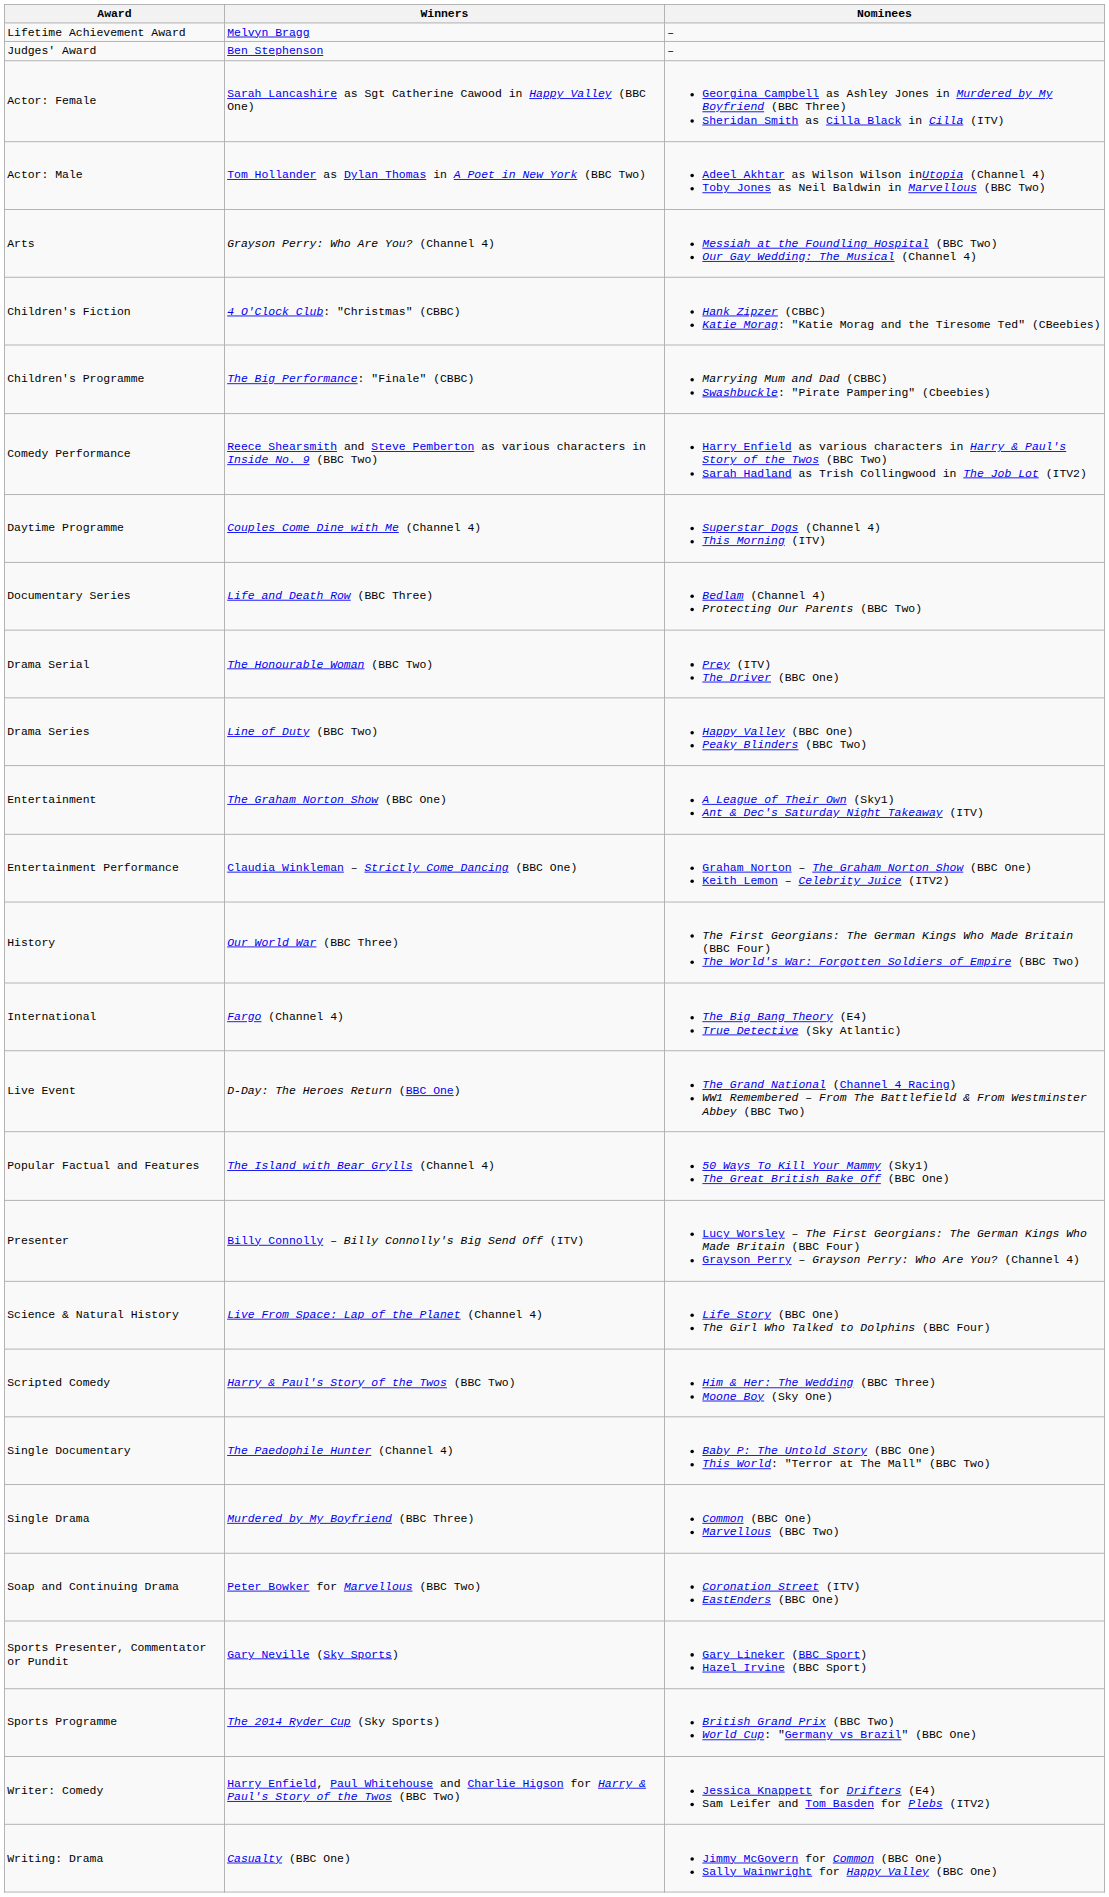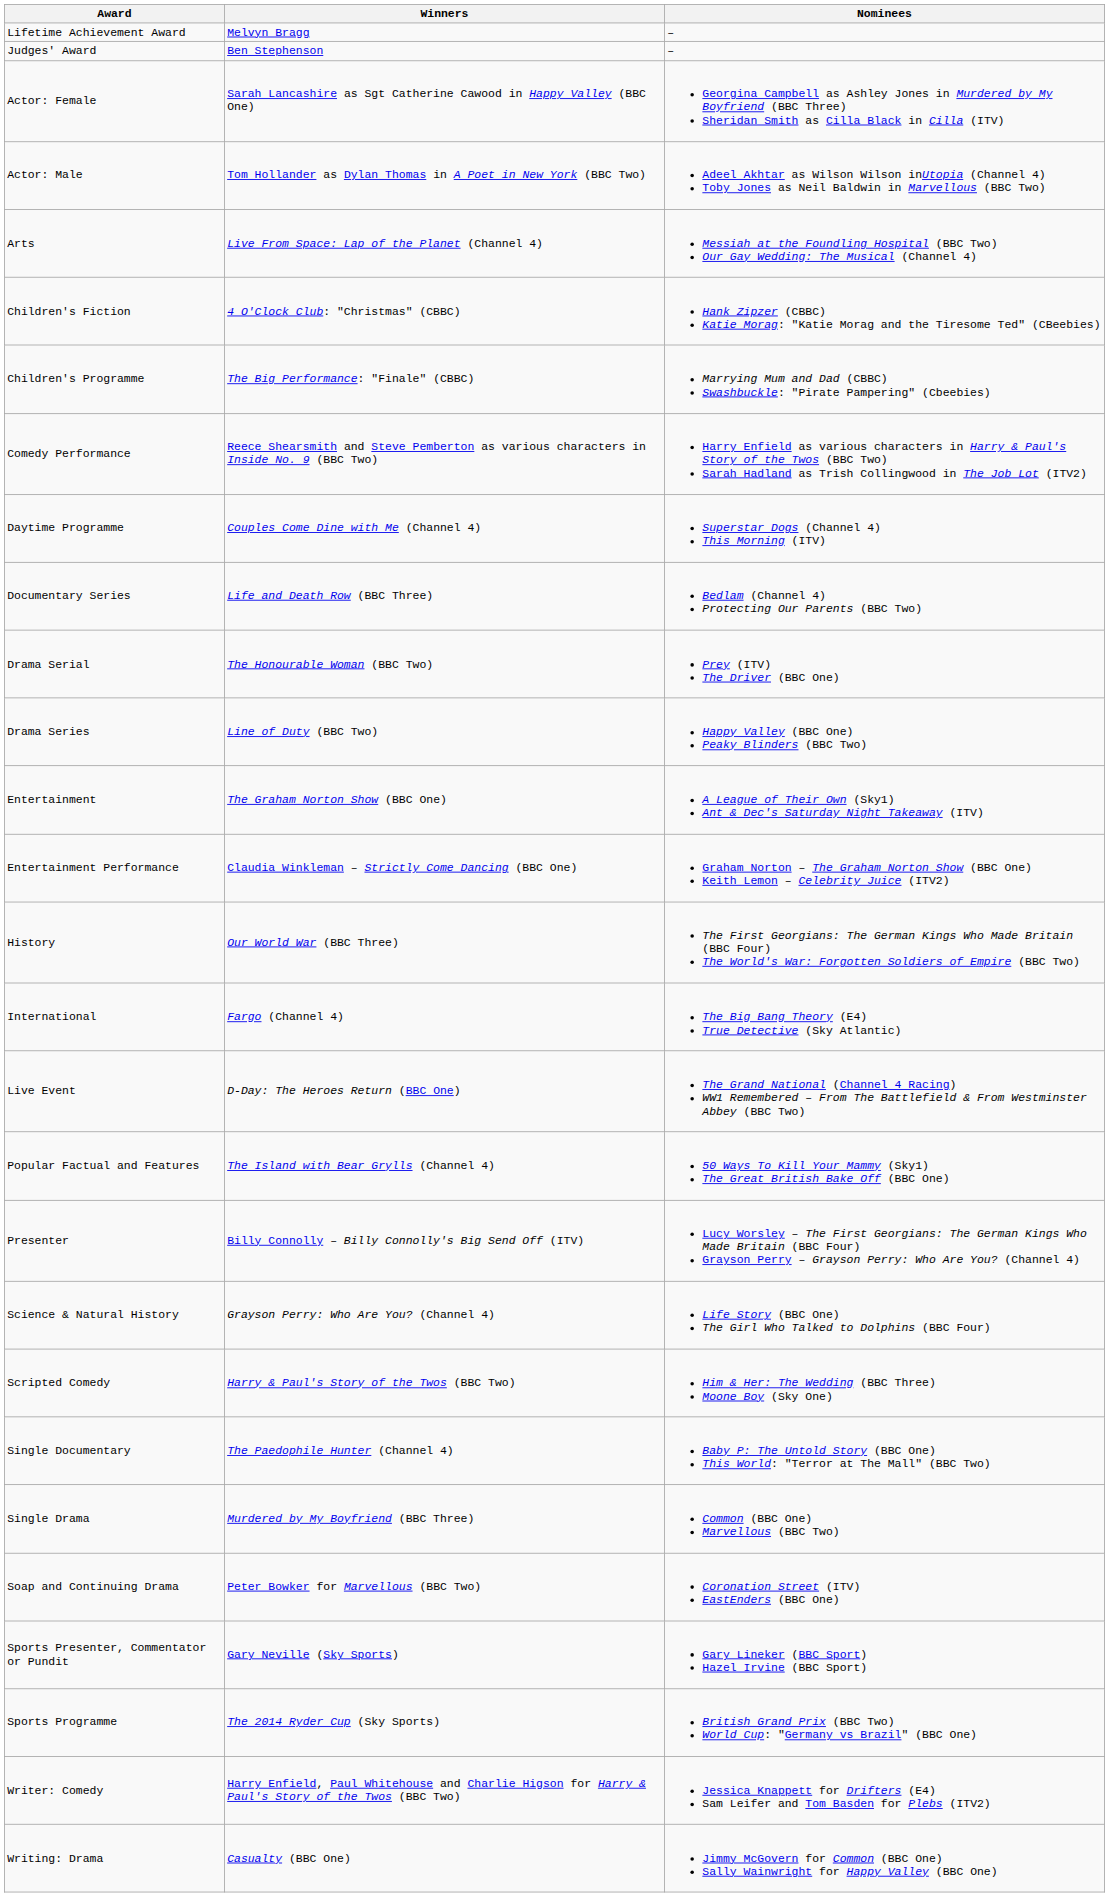Arts | Winners: Grayson Perry: Who Are You? (Channel 4) -> Live From Space: Lap of the Planet (Channel 4)
Science & Natural History | Winners: Live From Space: Lap of the Planet (Channel 4) -> Grayson Perry: Who Are You? (Channel 4)
